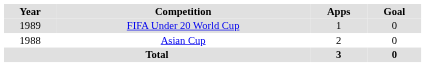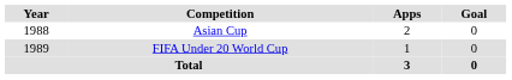rows swapped: Asian Cup <-> FIFA Under 20 World Cup
